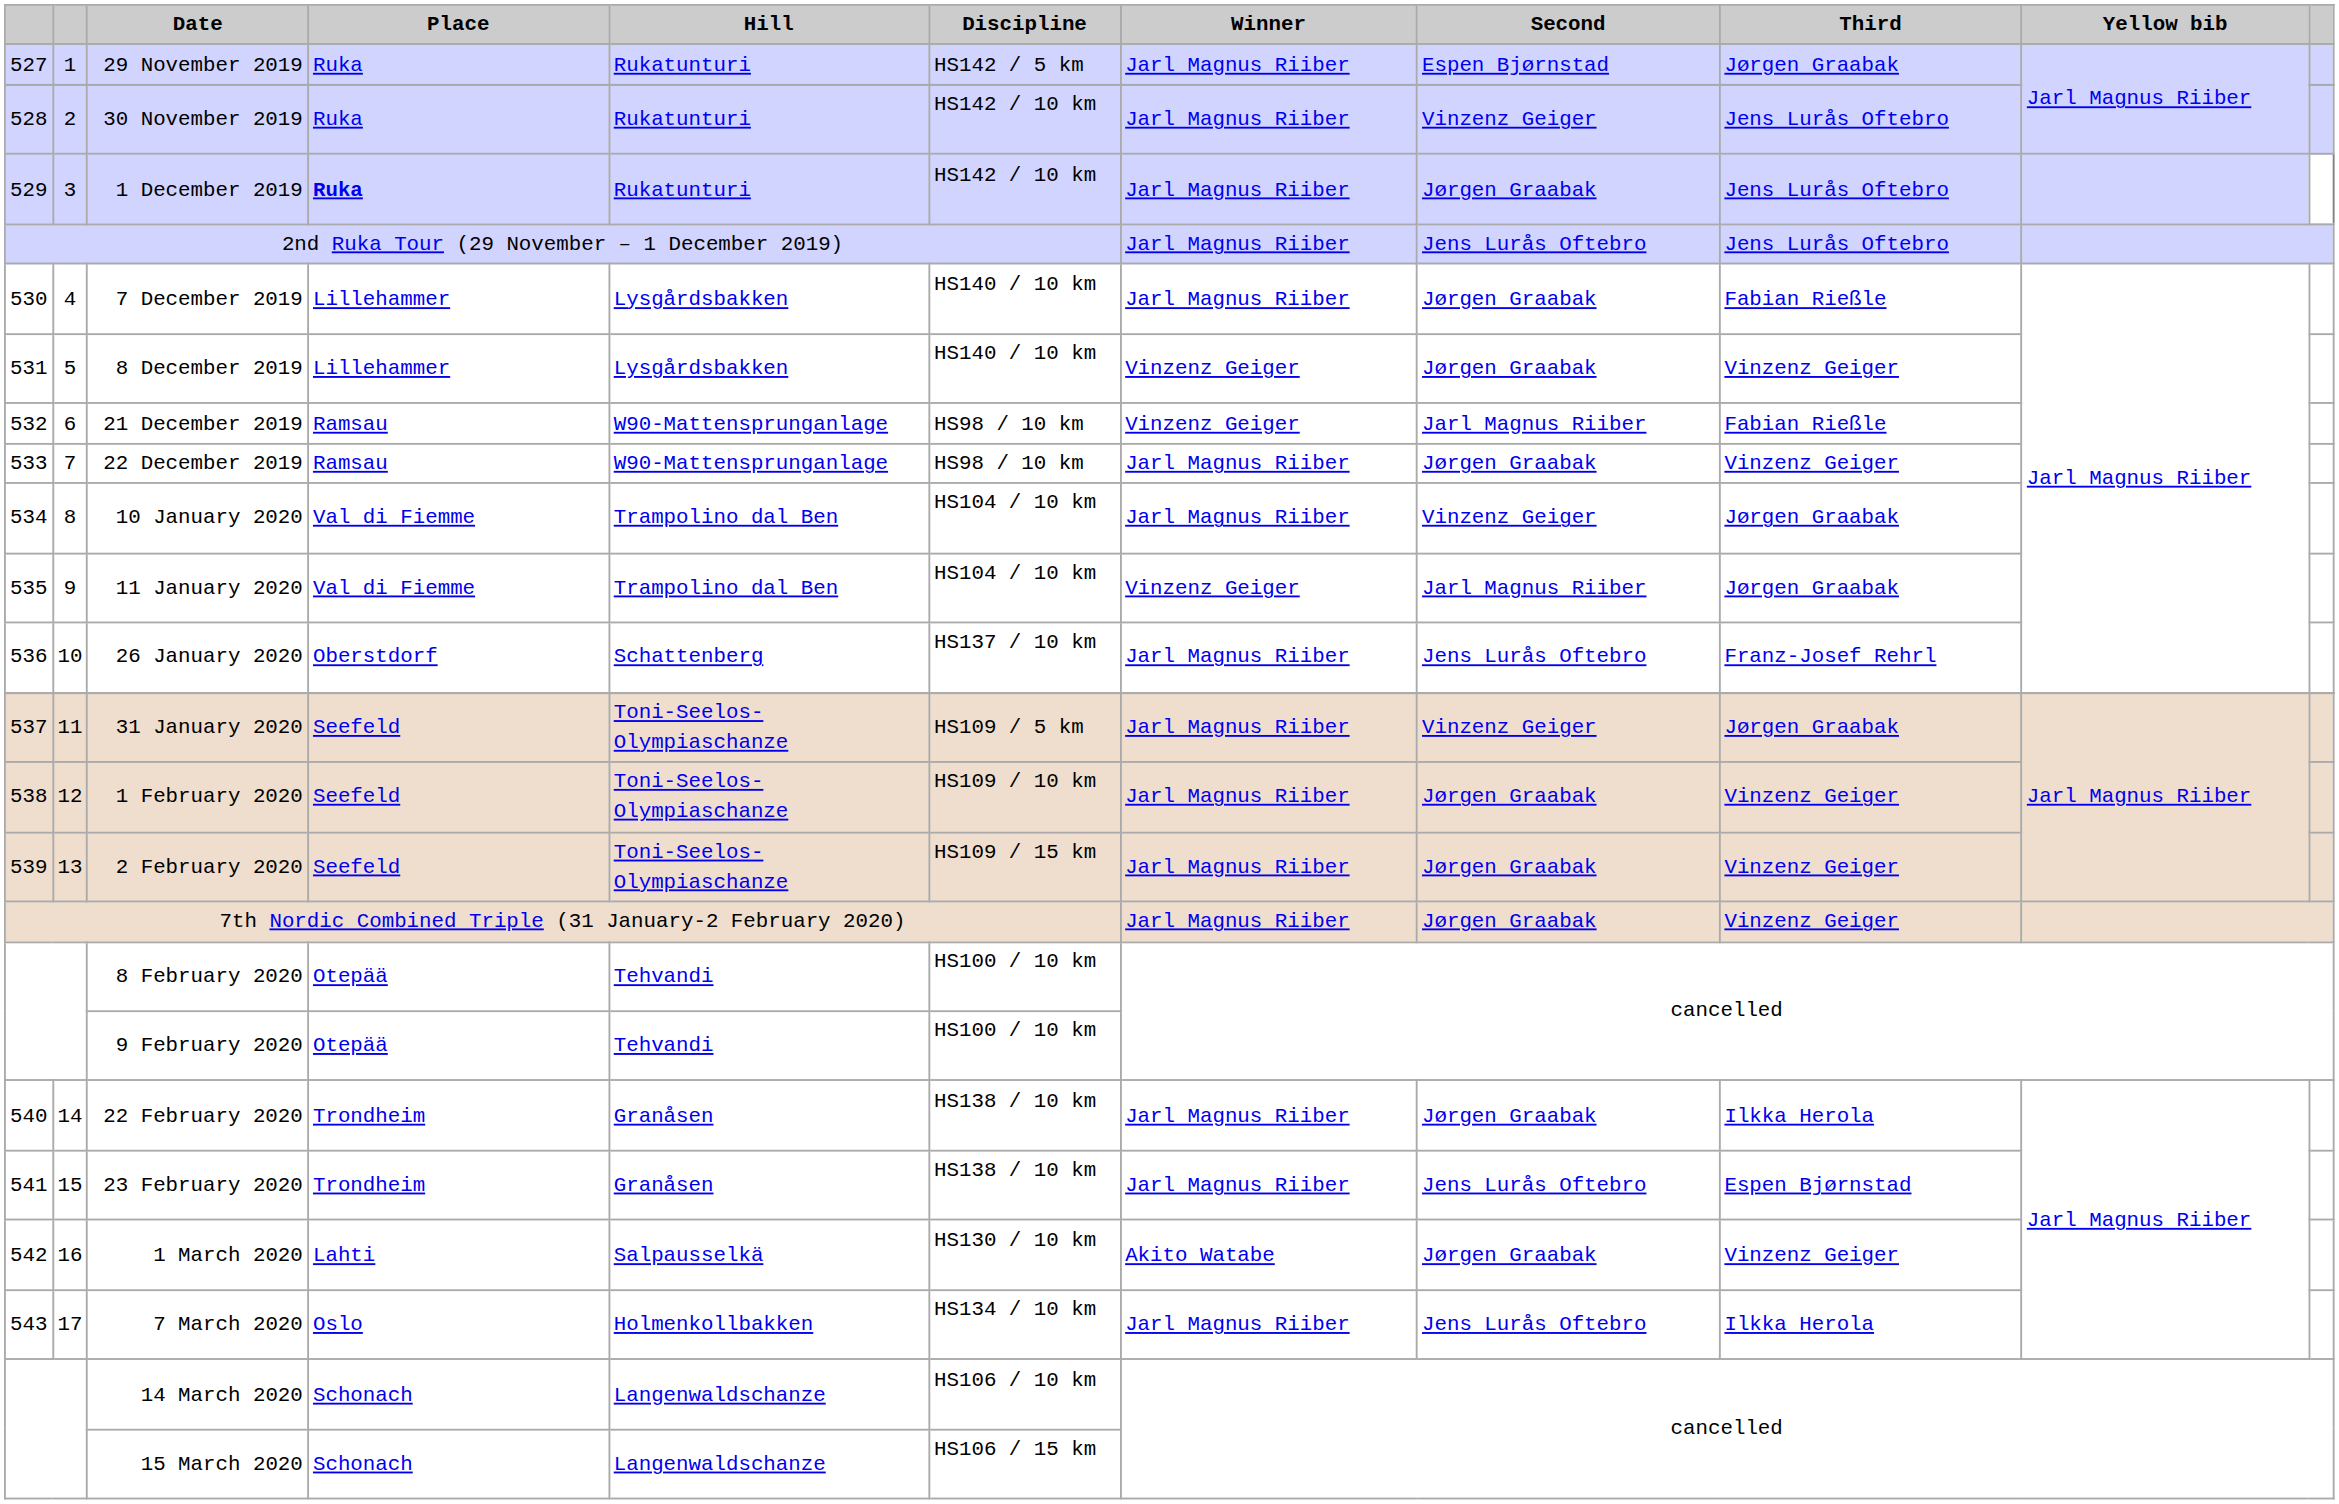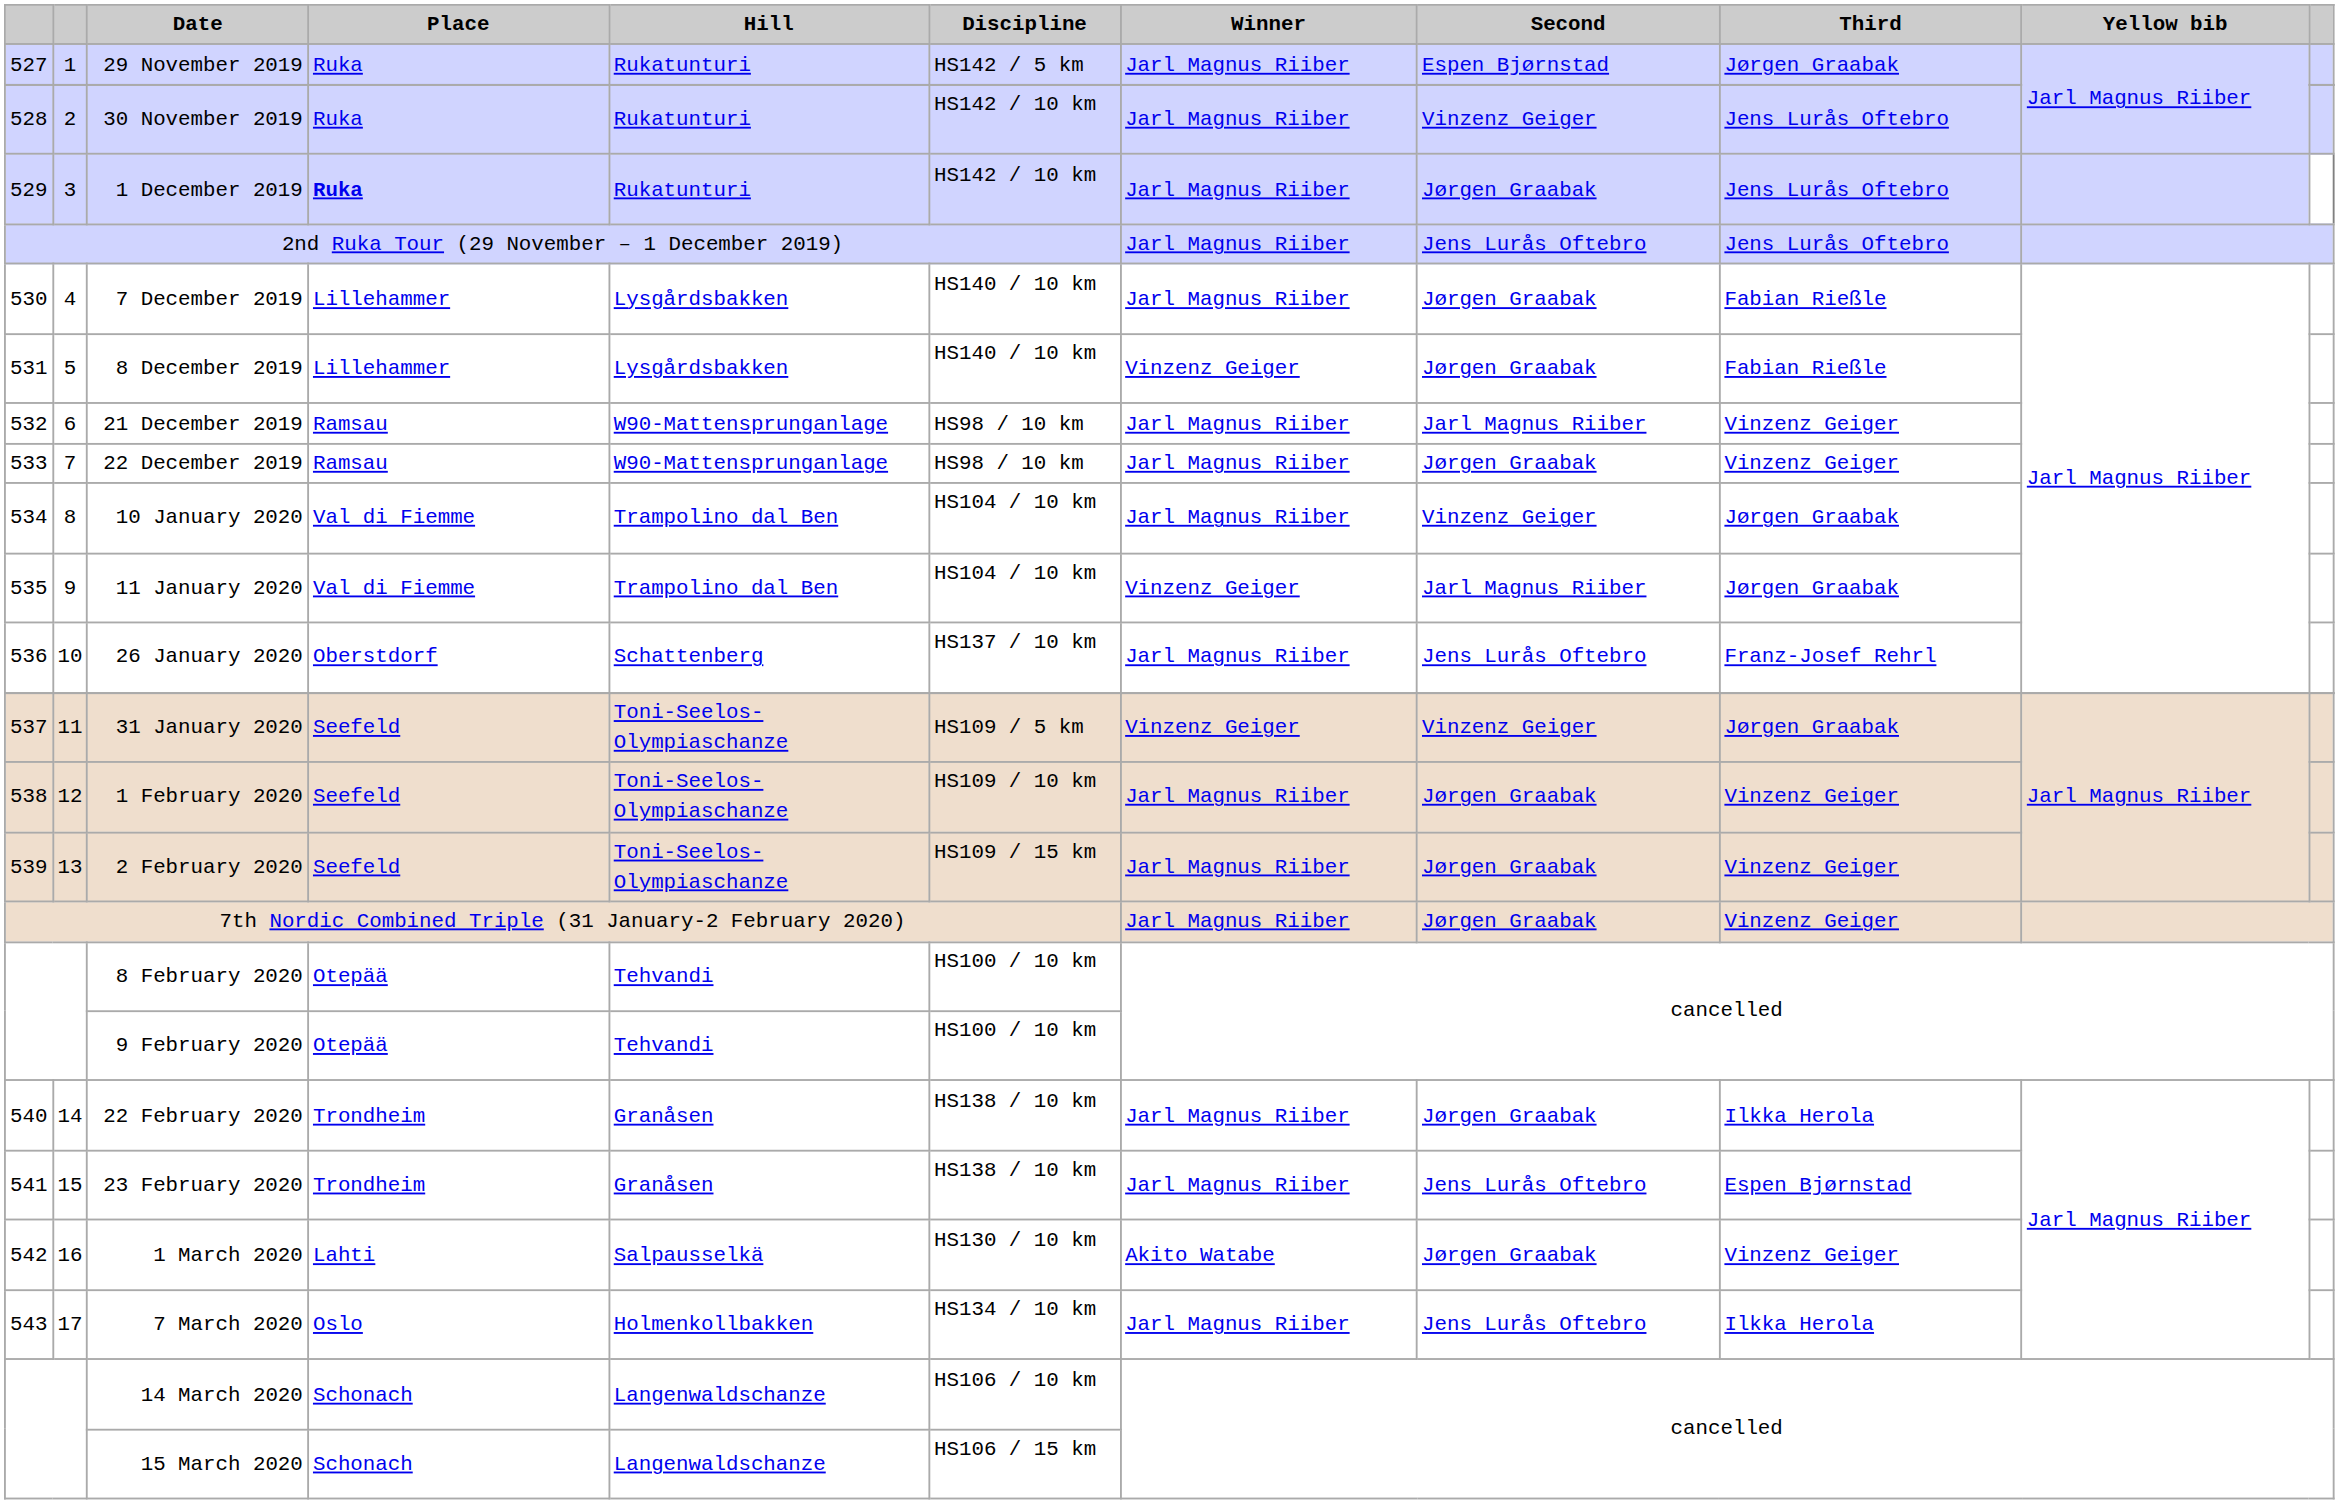8 December 2019 | Third: Vinzenz Geiger -> Fabian Rießle
21 December 2019 | Winner: Vinzenz Geiger -> Jarl Magnus Riiber
21 December 2019 | Third: Fabian Rießle -> Vinzenz Geiger
31 January 2020 | Winner: Jarl Magnus Riiber -> Vinzenz Geiger
